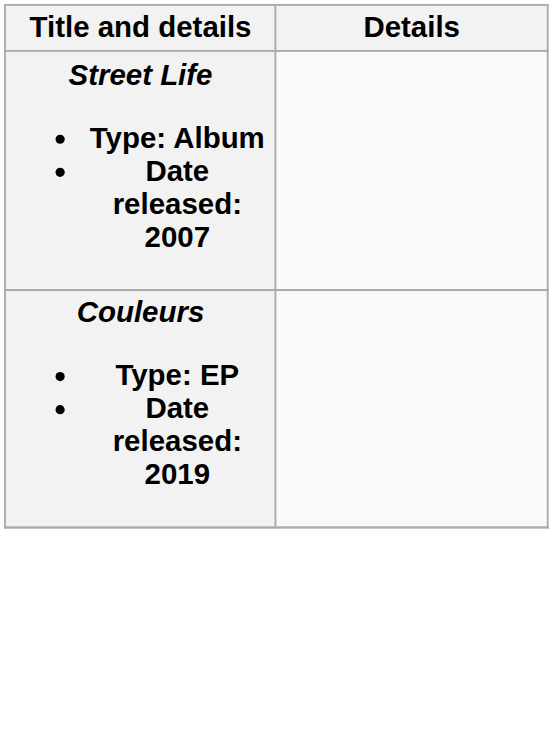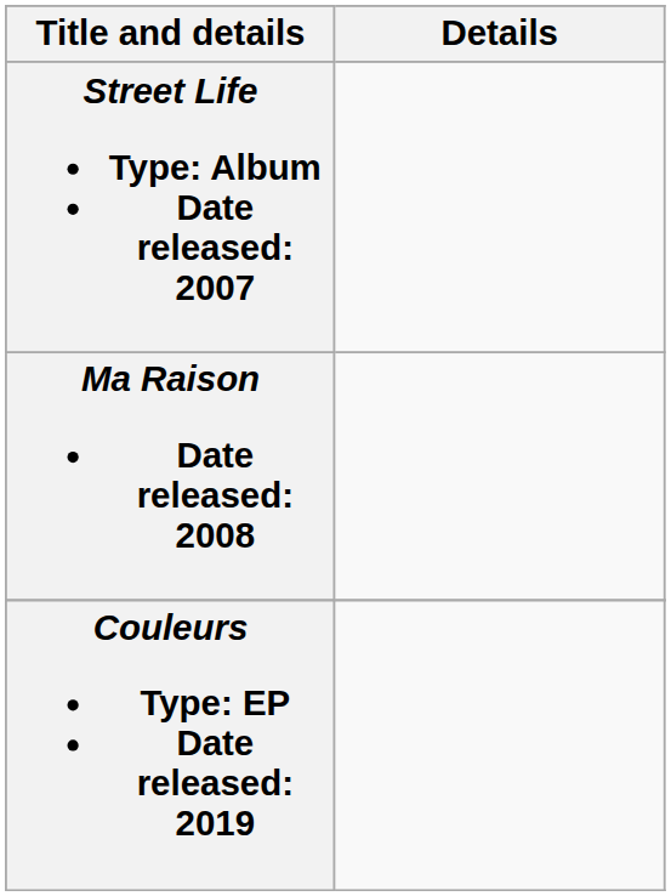+ row: Ma Raison Date released: 2008
